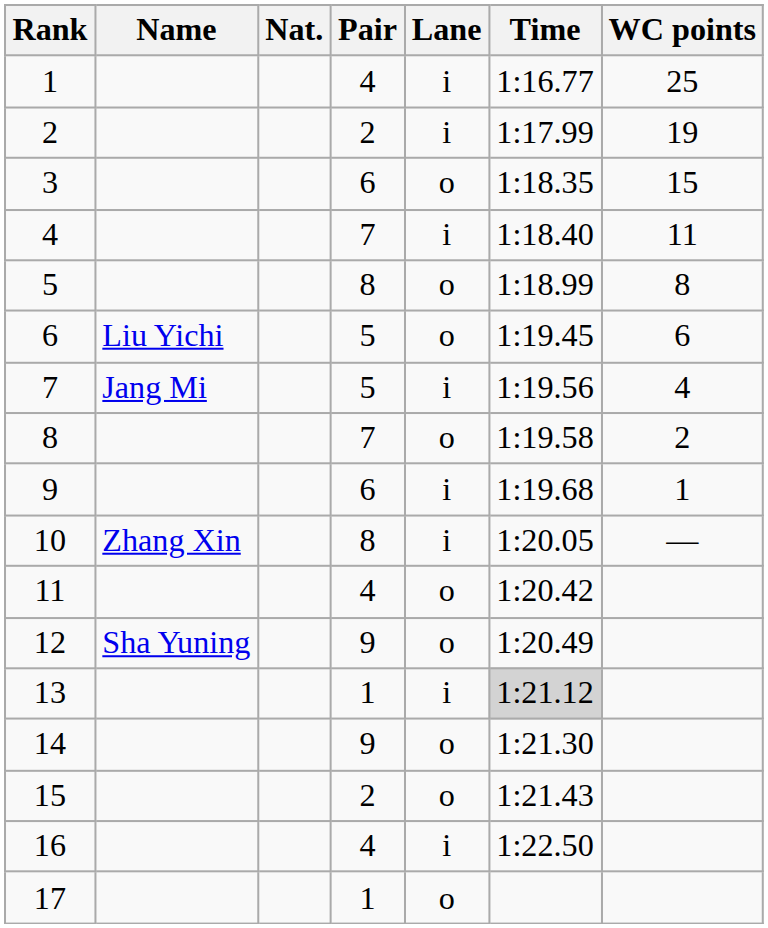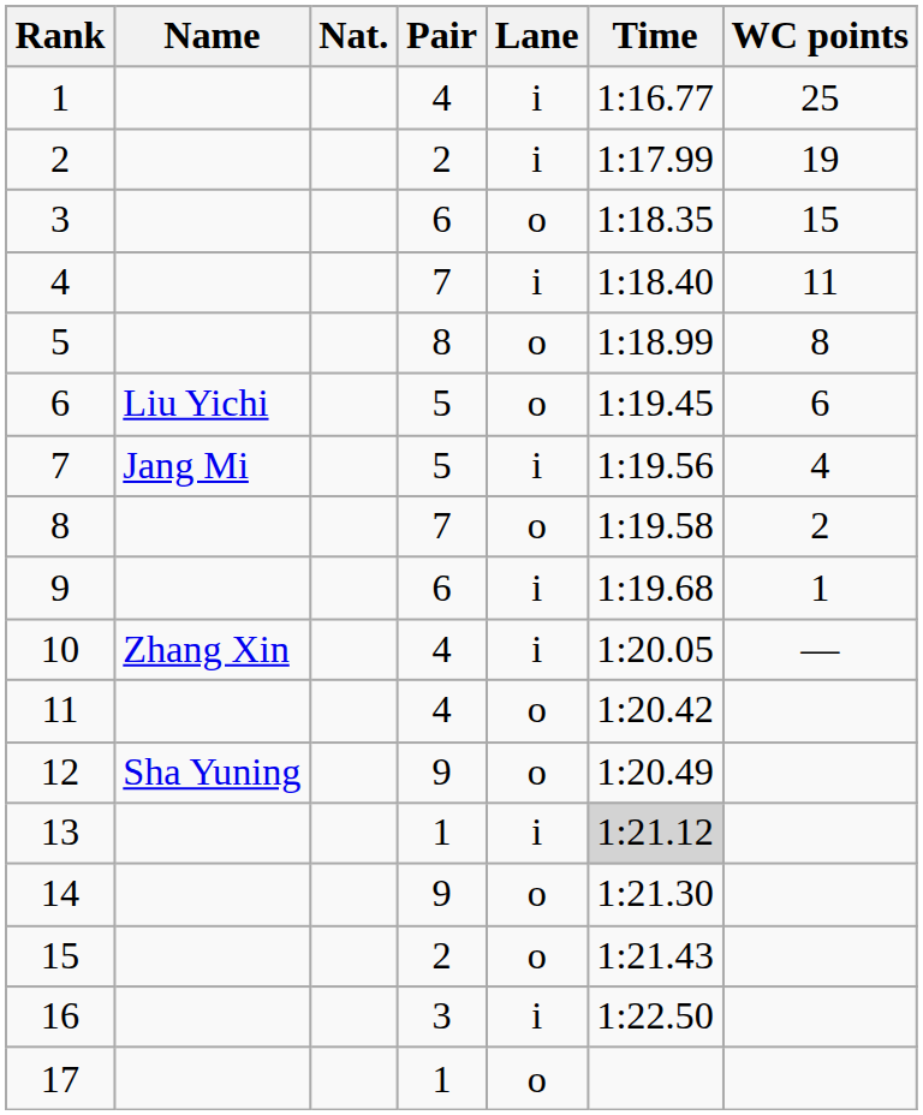10 | Pair: 8 -> 4
16 | Pair: 4 -> 3
